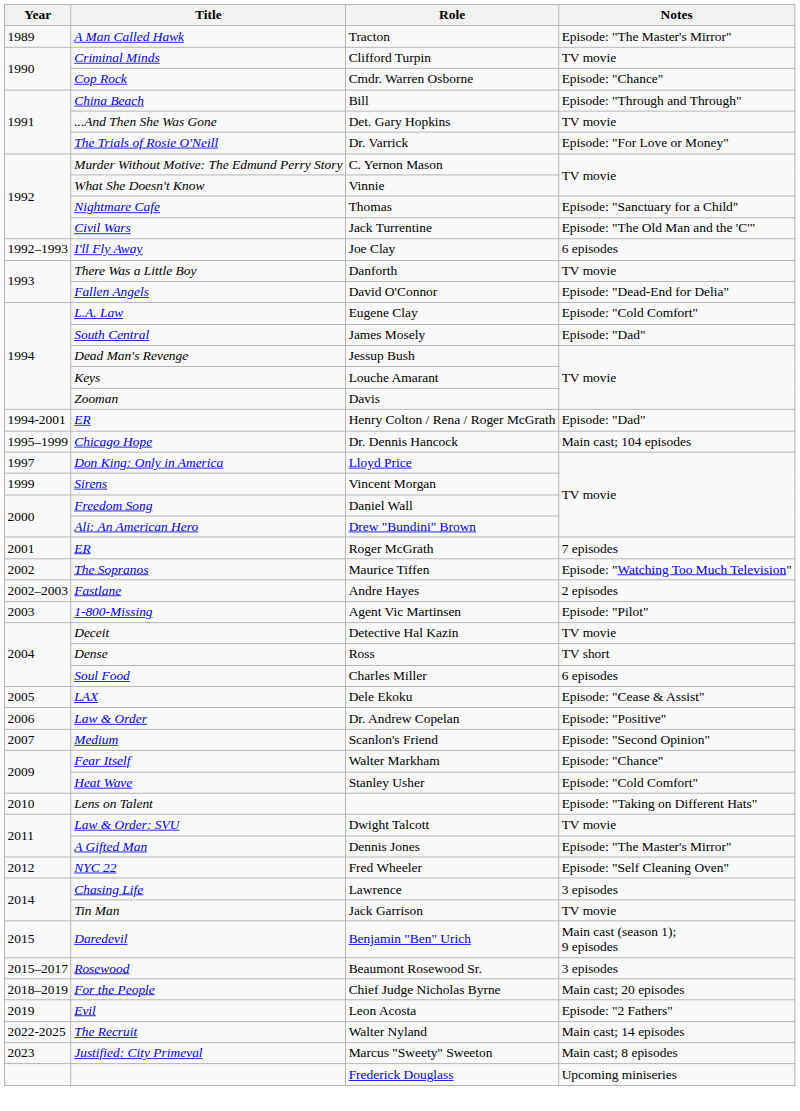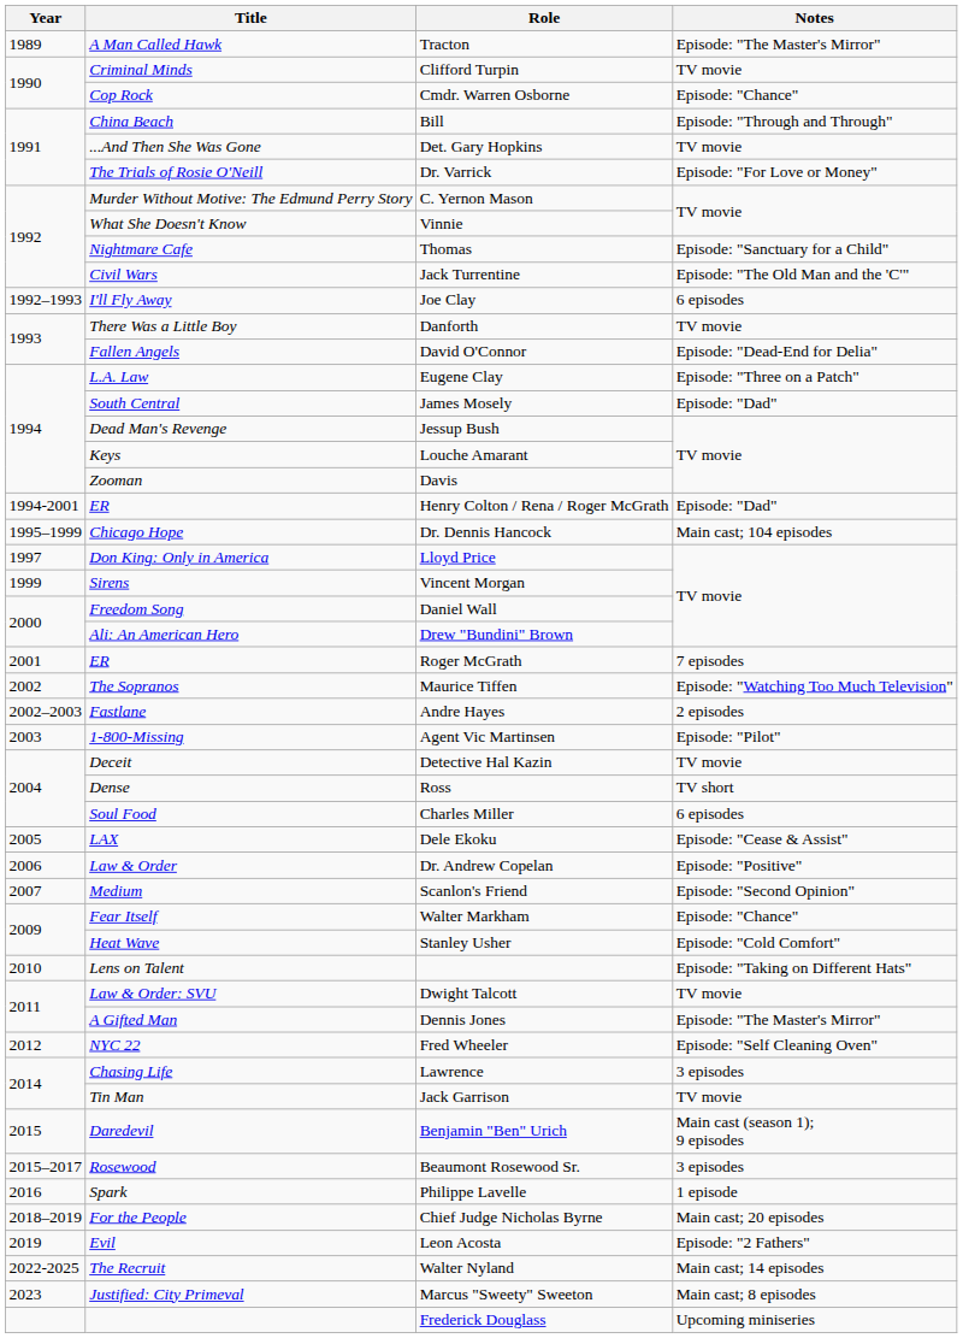Eugene Clay | Notes: Episode: "Cold Comfort" -> Episode: "Three on a Patch"
+ row: 2016 | Spark | Philippe Lavelle | 1 episode
